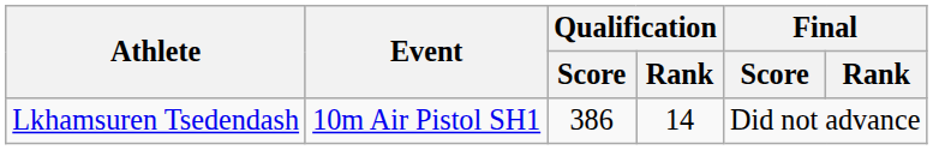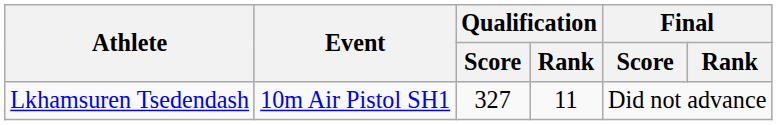Lkhamsuren Tsedendash | Qualification / Score: 386 -> 327
Lkhamsuren Tsedendash | Qualification / Rank: 14 -> 11
